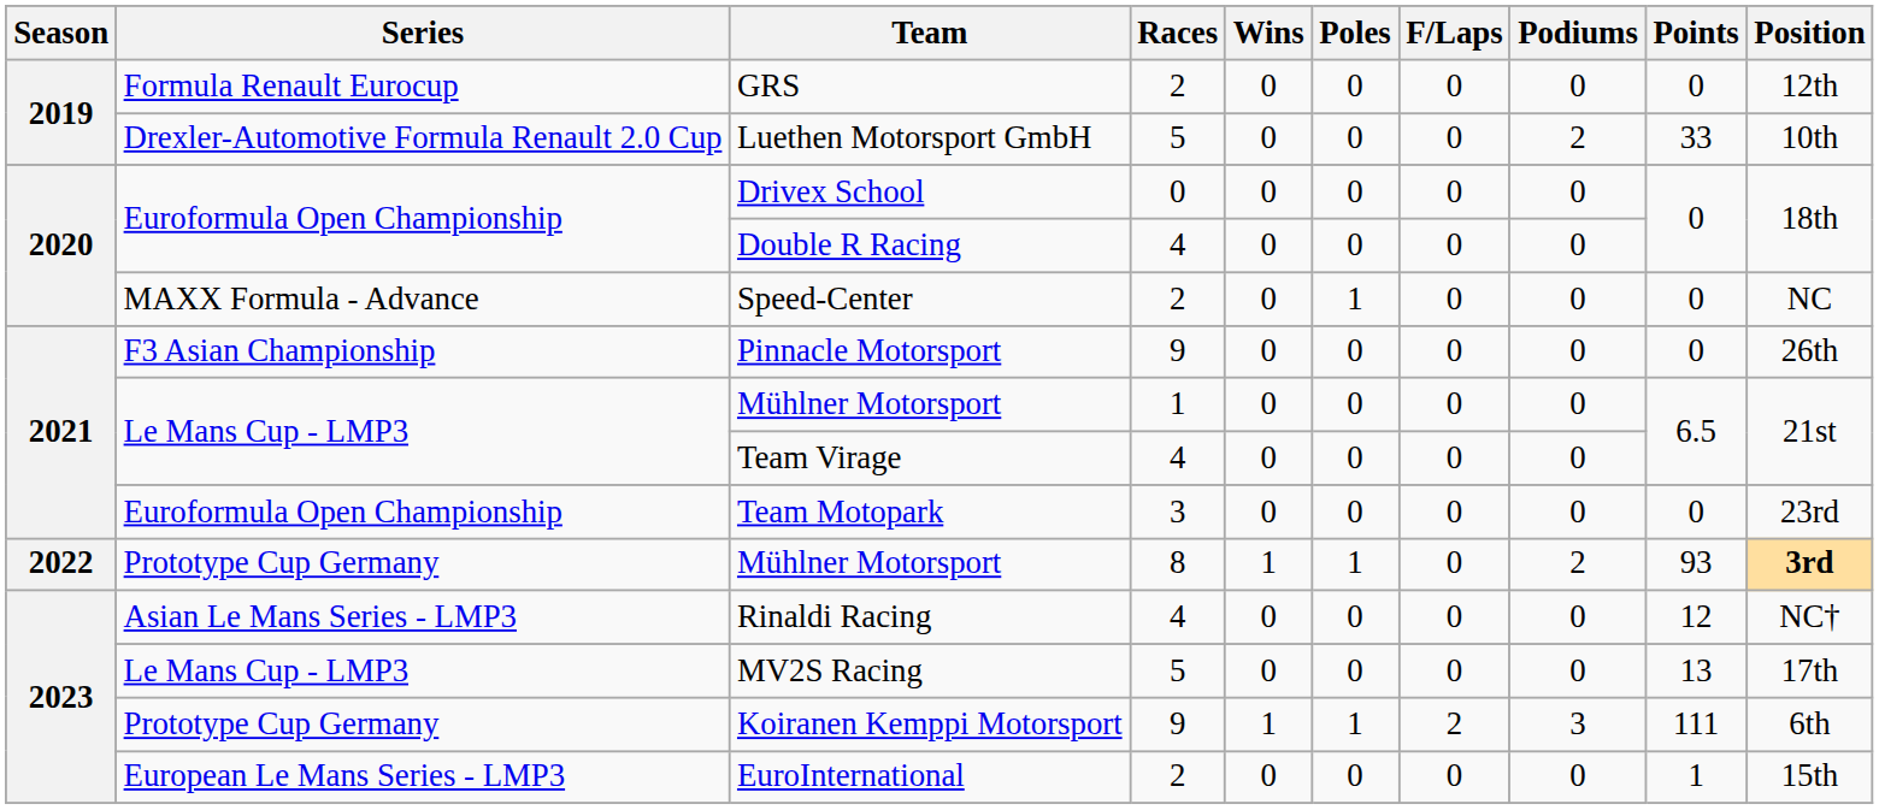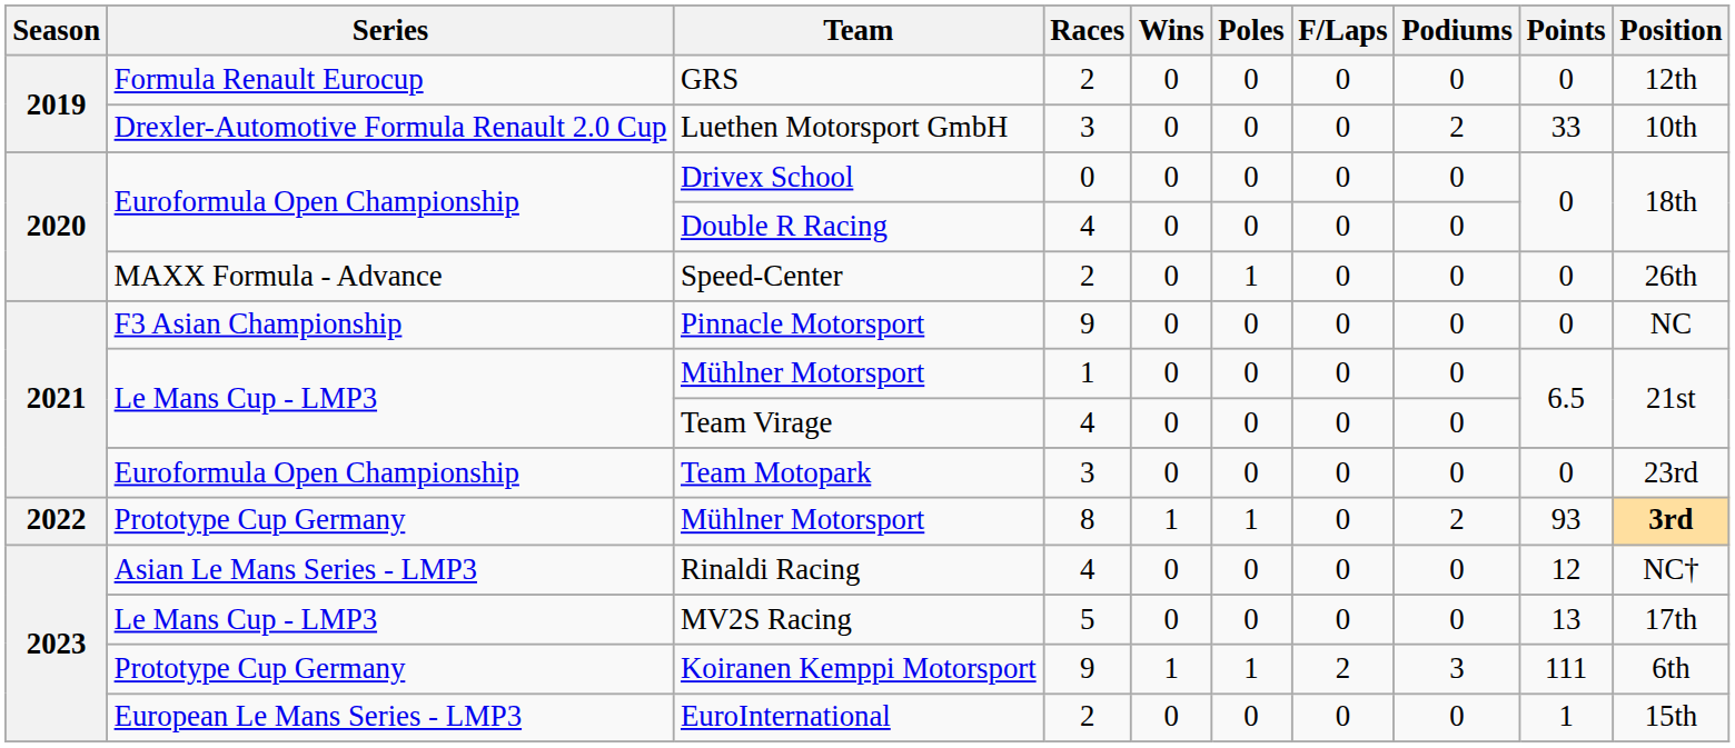Luethen Motorsport GmbH | Races: 5 -> 3
Speed-Center | Position: NC -> 26th
Pinnacle Motorsport | Position: 26th -> NC
